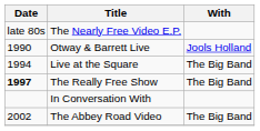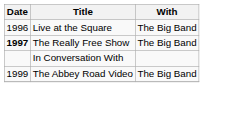- row: late 80s | The Nearly Free Video E.P.
- row: 1990 | Otway & Barrett Live | Jools Holland
Live at the Square | Date: 1994 -> 1996
The Abbey Road Video | Date: 2002 -> 1999
